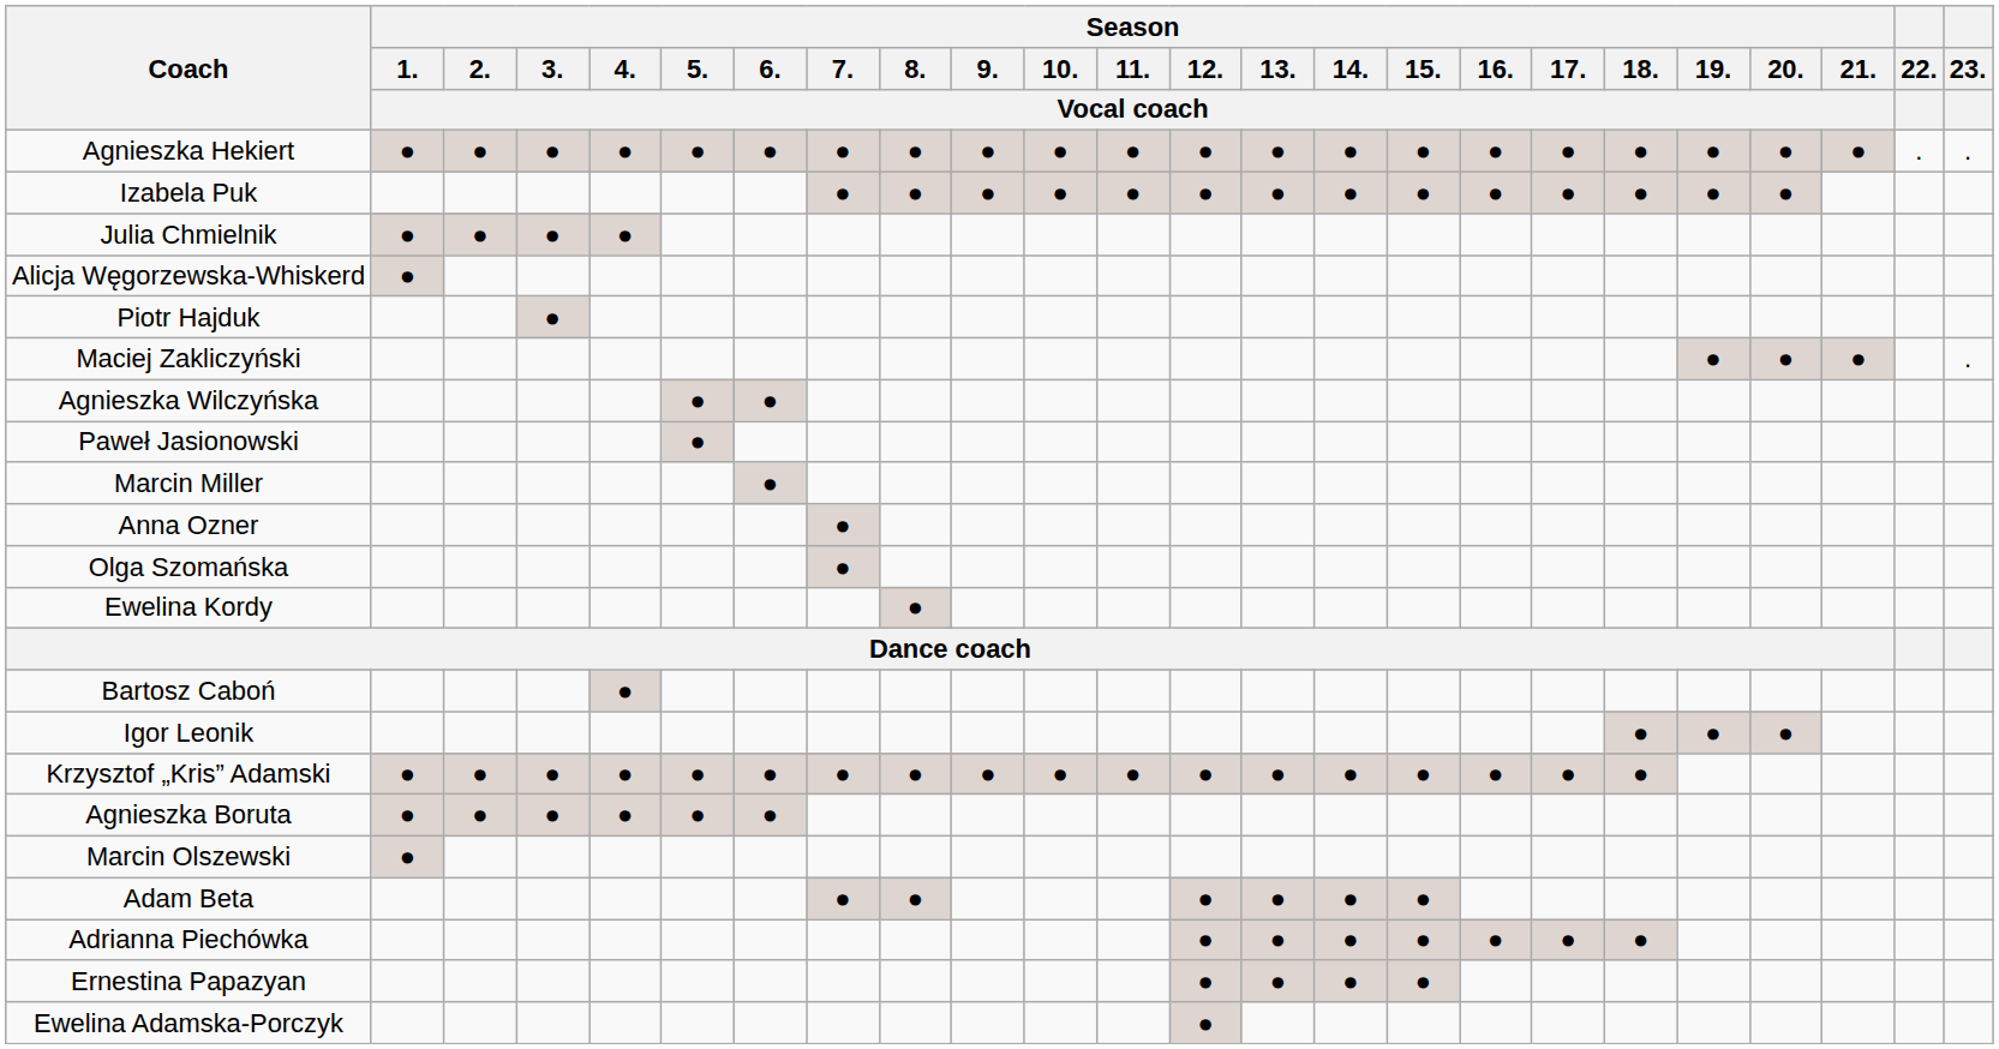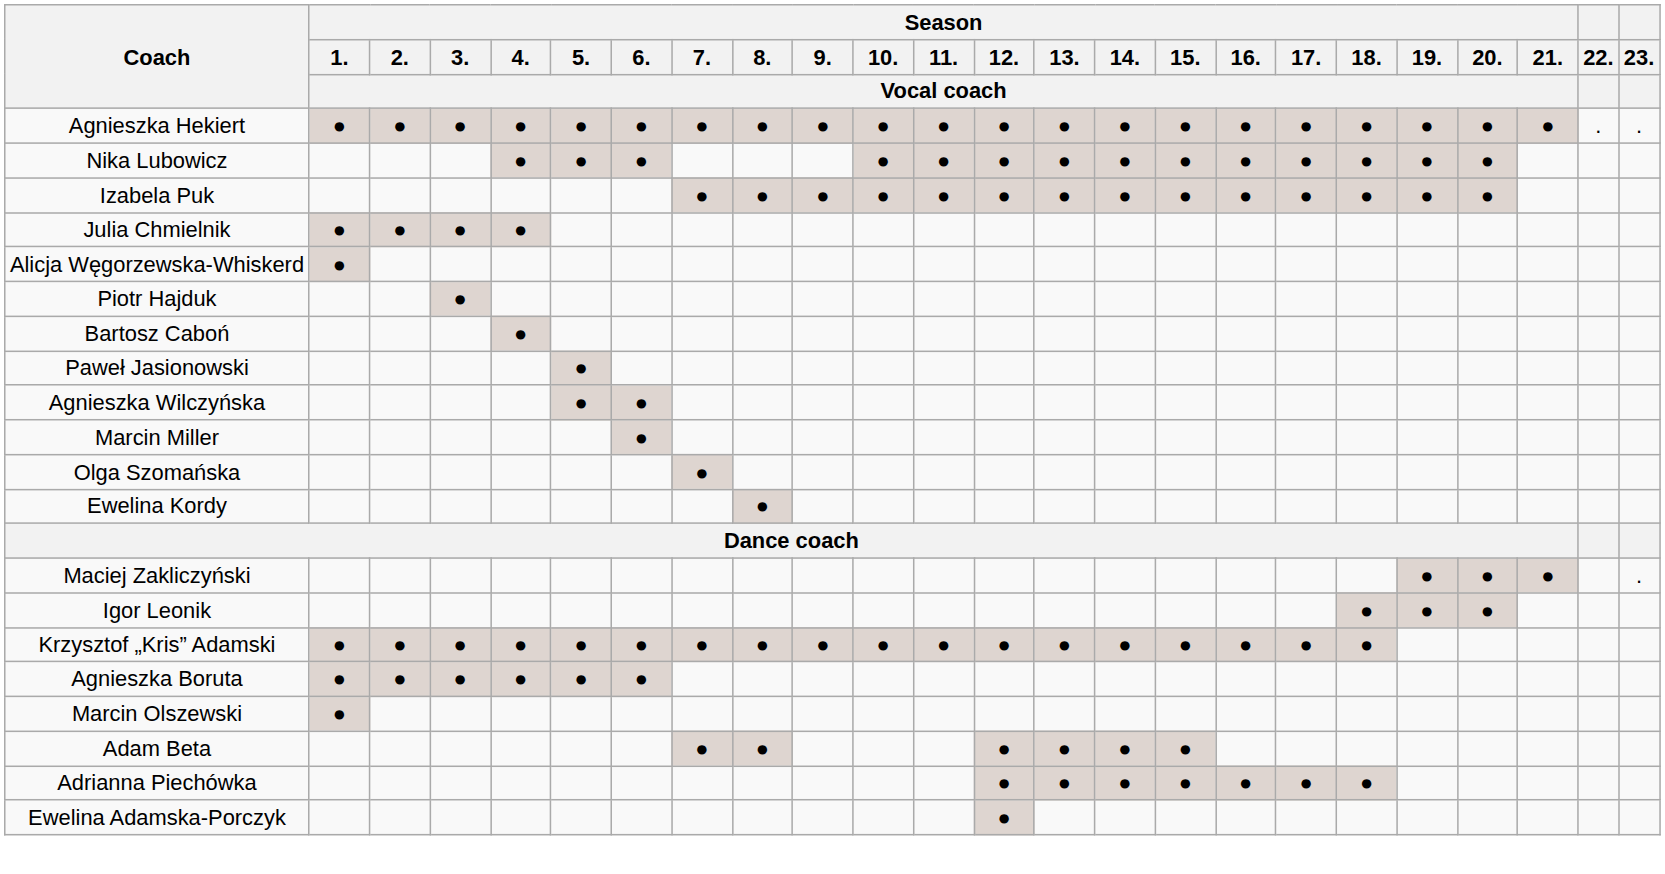+ row: Nika Lubowicz | ● | ● | ● | ● | ● | ● | ● | ● | ● | ● | ● | ● | ● | ●
rows swapped: Bartosz Caboń <-> Maciej Zakliczyński
rows swapped: Paweł Jasionowski <-> Agnieszka Wilczyńska
- row: Anna Ozner | ●
- row: Ernestina Papazyan | ● | ● | ● | ●
